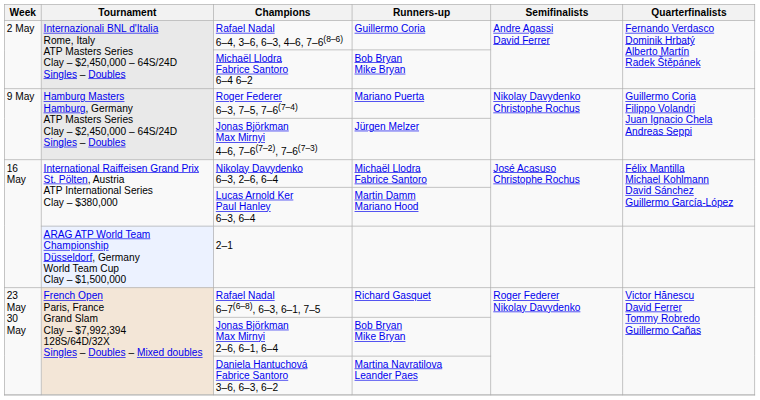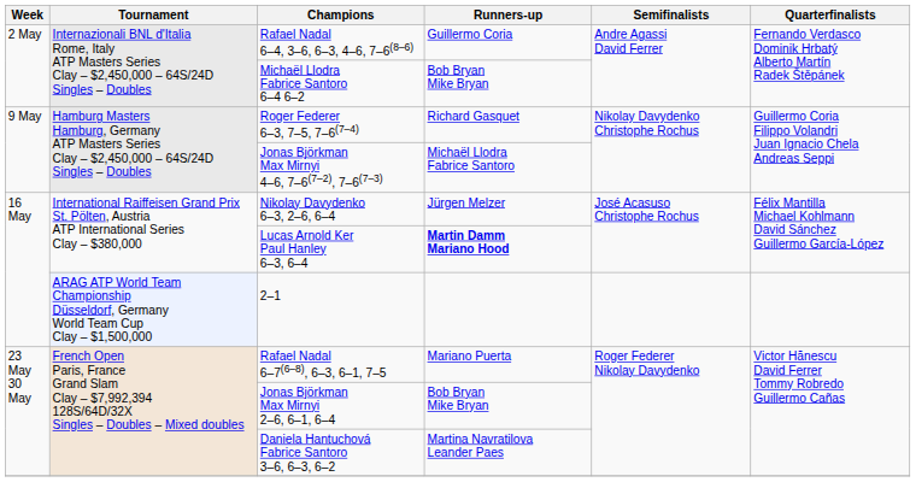Roger Federer 6–3, 7–5, 7–6(7–4) | Runners-up: Mariano Puerta -> Richard Gasquet
Jonas Björkman Max Mirnyi 4–6, 7–6(7–2), 7–6(7–3) | Runners-up: Jürgen Melzer -> Michaël Llodra Fabrice Santoro
Nikolay Davydenko 6–3, 2–6, 6–4 | Runners-up: Michaël Llodra Fabrice Santoro -> Jürgen Melzer
Lucas Arnold Ker Paul Hanley 6–3, 6–4 | Runners-up: normal -> bold
Rafael Nadal 6–7(6–8), 6–3, 6–1, 7–5 | Runners-up: Richard Gasquet -> Mariano Puerta
